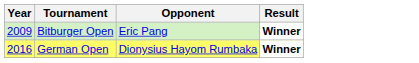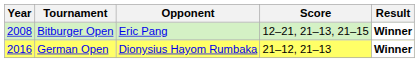+ column: Score | 12–21, 21–13, 21–15 | 21–12, 21–13
Bitburger Open | Year: 2009 -> 2008
